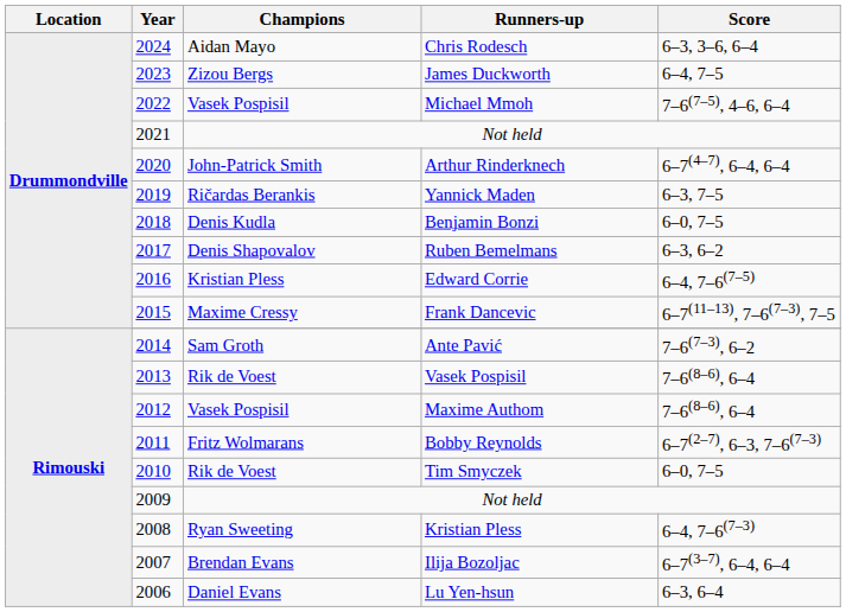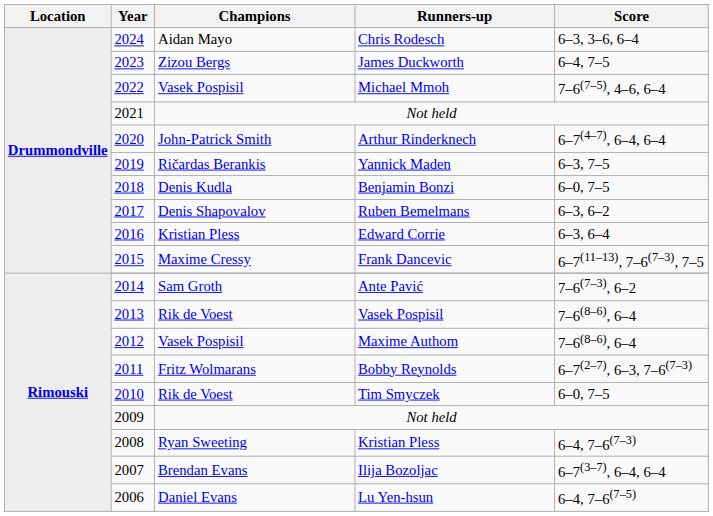Edward Corrie | Score: 6–4, 7–6(7–5) -> 6–3, 6–4
Lu Yen-hsun | Score: 6–3, 6–4 -> 6–4, 7–6(7–5)
